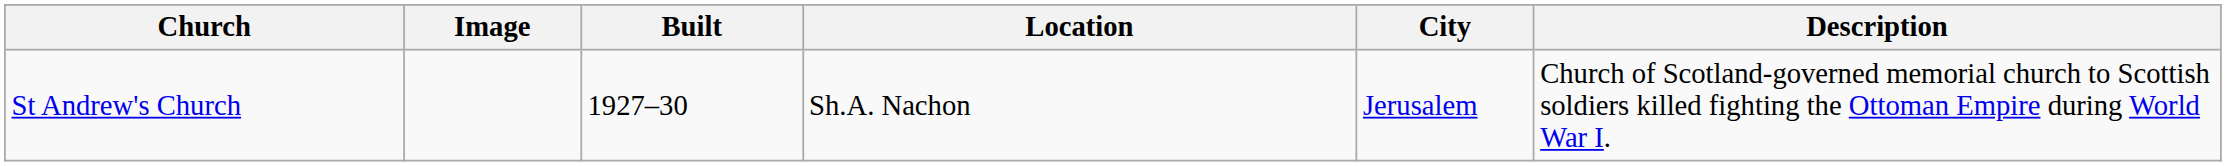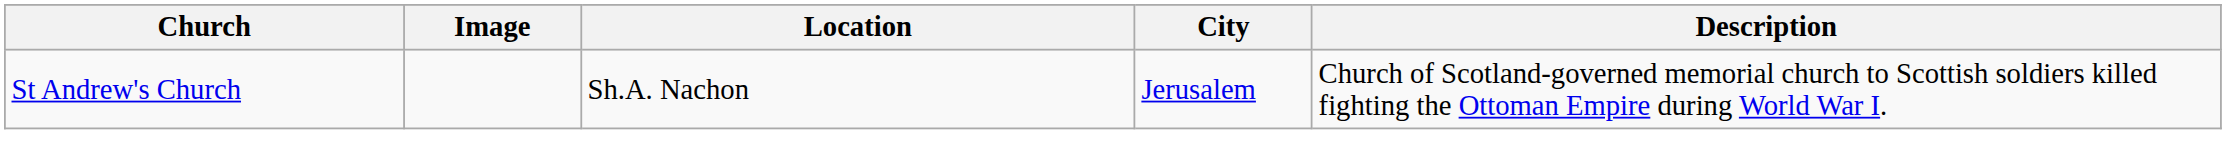- column: Built | 1927–30
